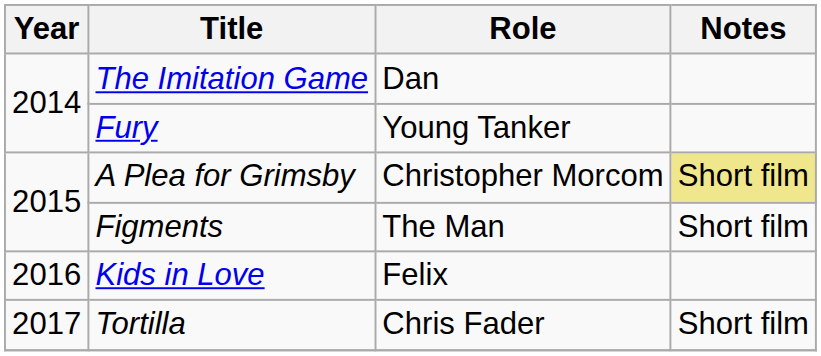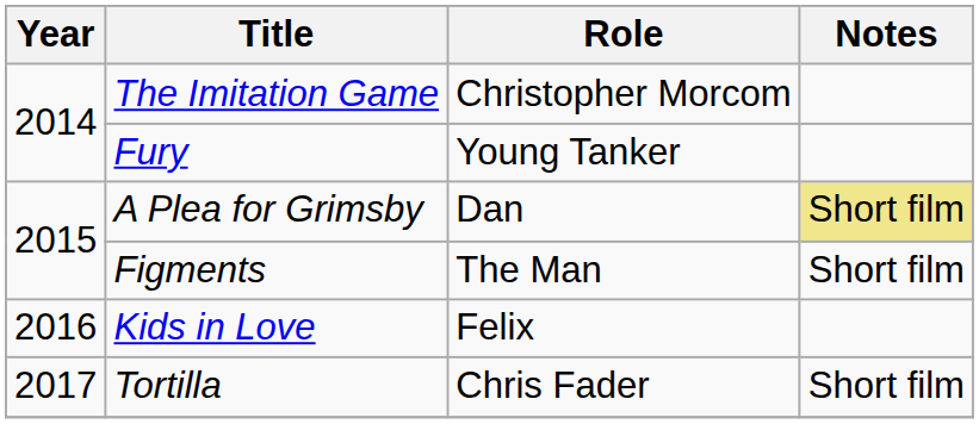The Imitation Game | Role: Dan -> Christopher Morcom
A Plea for Grimsby | Role: Christopher Morcom -> Dan
